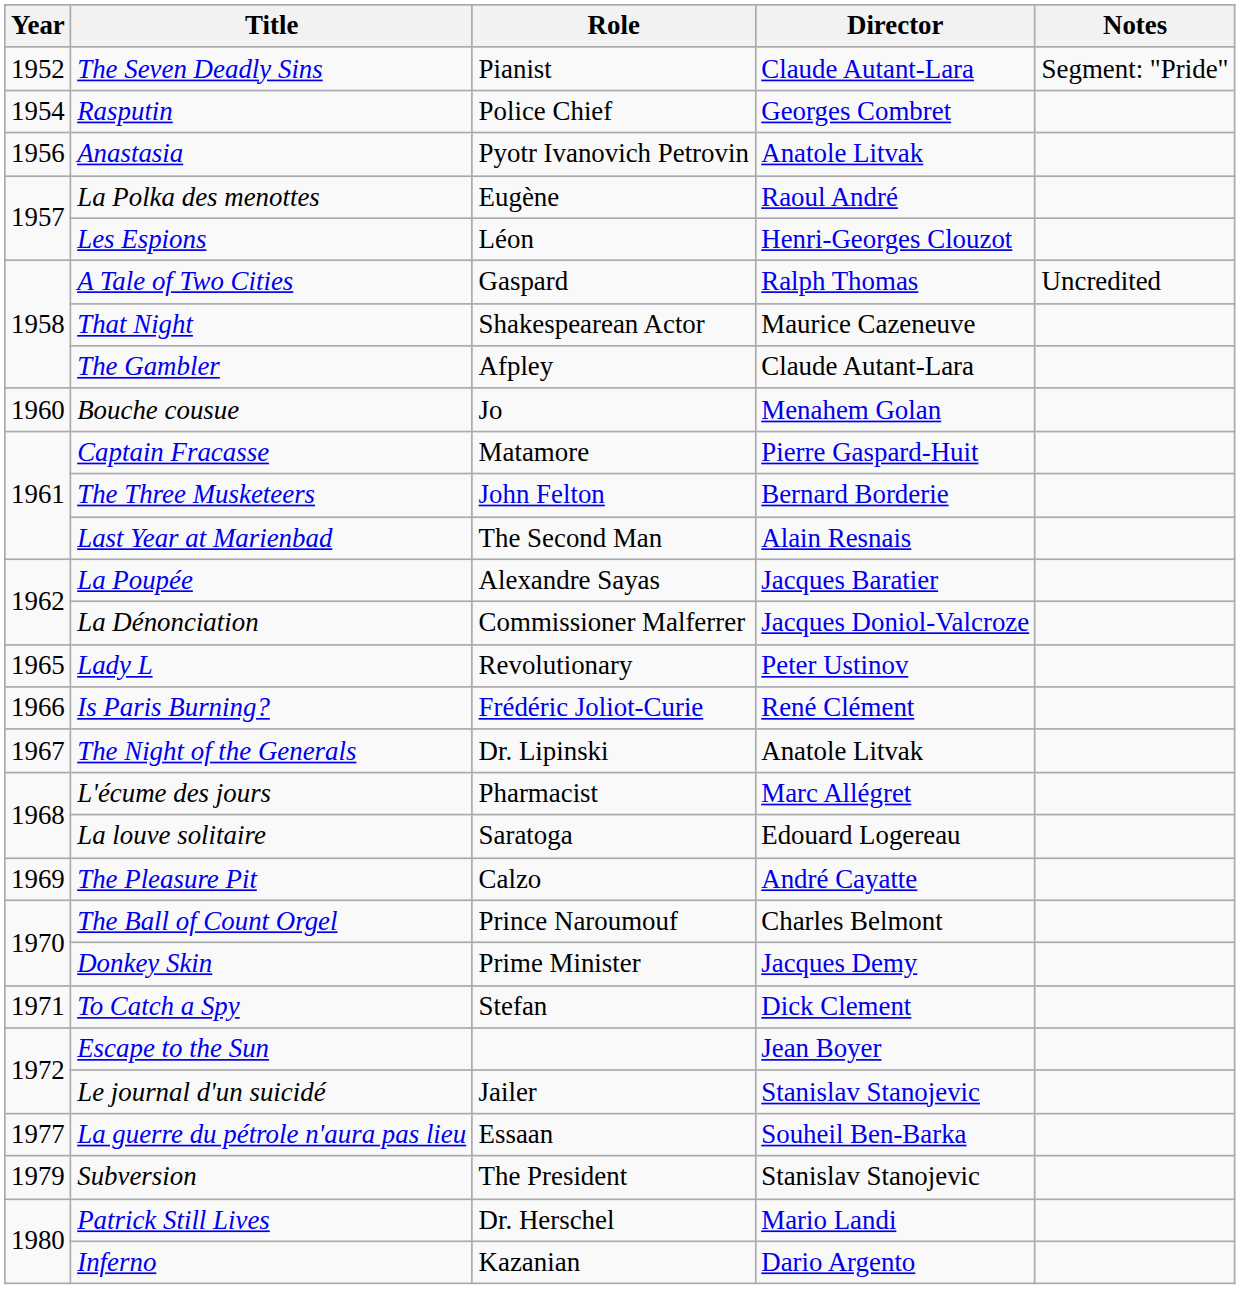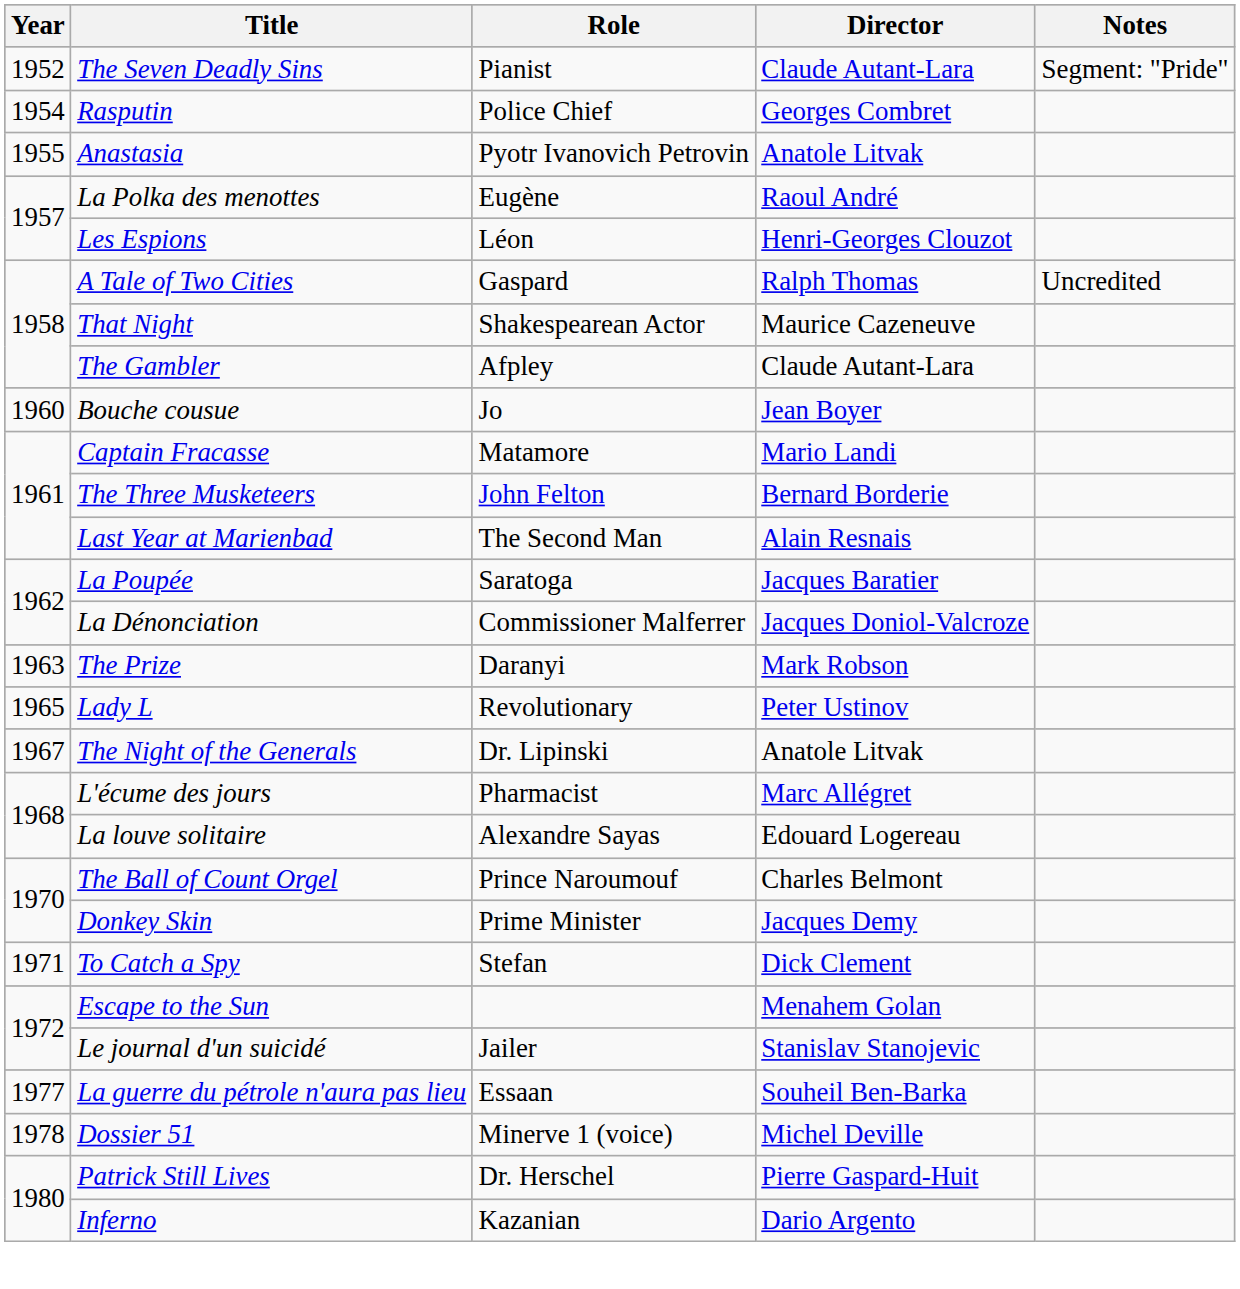Anastasia | Year: 1956 -> 1955
Bouche cousue | Director: Menahem Golan -> Jean Boyer
Captain Fracasse | Director: Pierre Gaspard-Huit -> Mario Landi
La Poupée | Role: Alexandre Sayas -> Saratoga
+ row: 1963 | The Prize | Daranyi | Mark Robson
- row: 1966 | Is Paris Burning? | Frédéric Joliot-Curie | René Clément
La louve solitaire | Role: Saratoga -> Alexandre Sayas
- row: 1969 | The Pleasure Pit | Calzo | André Cayatte
Escape to the Sun | Director: Jean Boyer -> Menahem Golan
+ row: 1978 | Dossier 51 | Minerve 1 (voice) | Michel Deville
- row: 1979 | Subversion | The President | Stanislav Stanojevic
Patrick Still Lives | Director: Mario Landi -> Pierre Gaspard-Huit
